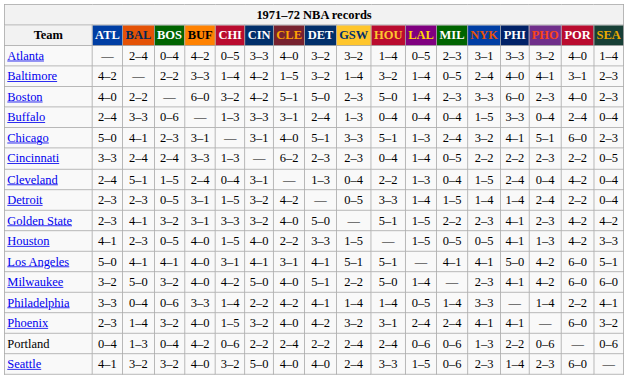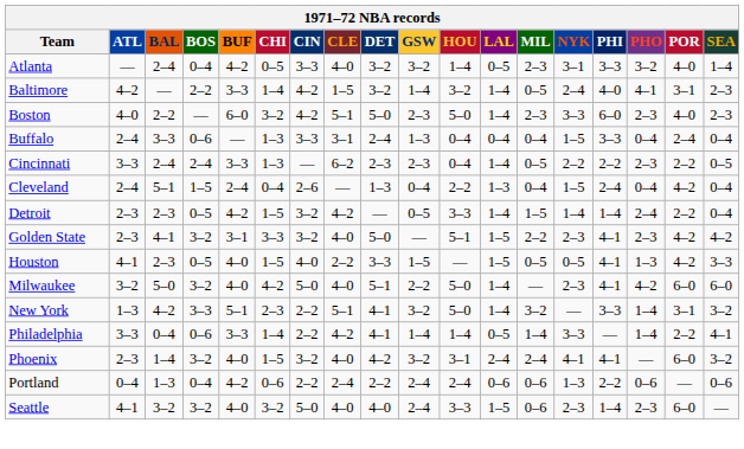- row: Chicago | 5–0 | 4–1 | 2–3 | 3–1 | — | 3–1 | 4–0 | 5–1 | 3–3 | 5–1 | 1–3 | 2–4 | 3–2 | 4–1 | 5–1 | 6–0 | 2–3
Cleveland | CIN: 3–1 -> 2–6
Detroit | BUF: 3–1 -> 4–2
- row: Los Angeles | 5–0 | 4–1 | 4–1 | 4–0 | 3–1 | 4–1 | 3–1 | 4–1 | 5–1 | 5–1 | — | 4–1 | 4–1 | 5–0 | 4–2 | 6–0 | 5–1
+ row: New York | 1–3 | 4–2 | 3–3 | 5–1 | 2–3 | 2–2 | 5–1 | 4–1 | 3–2 | 5–0 | 1–4 | 3–2 | — | 3–3 | 1–4 | 3–1 | 3–2
